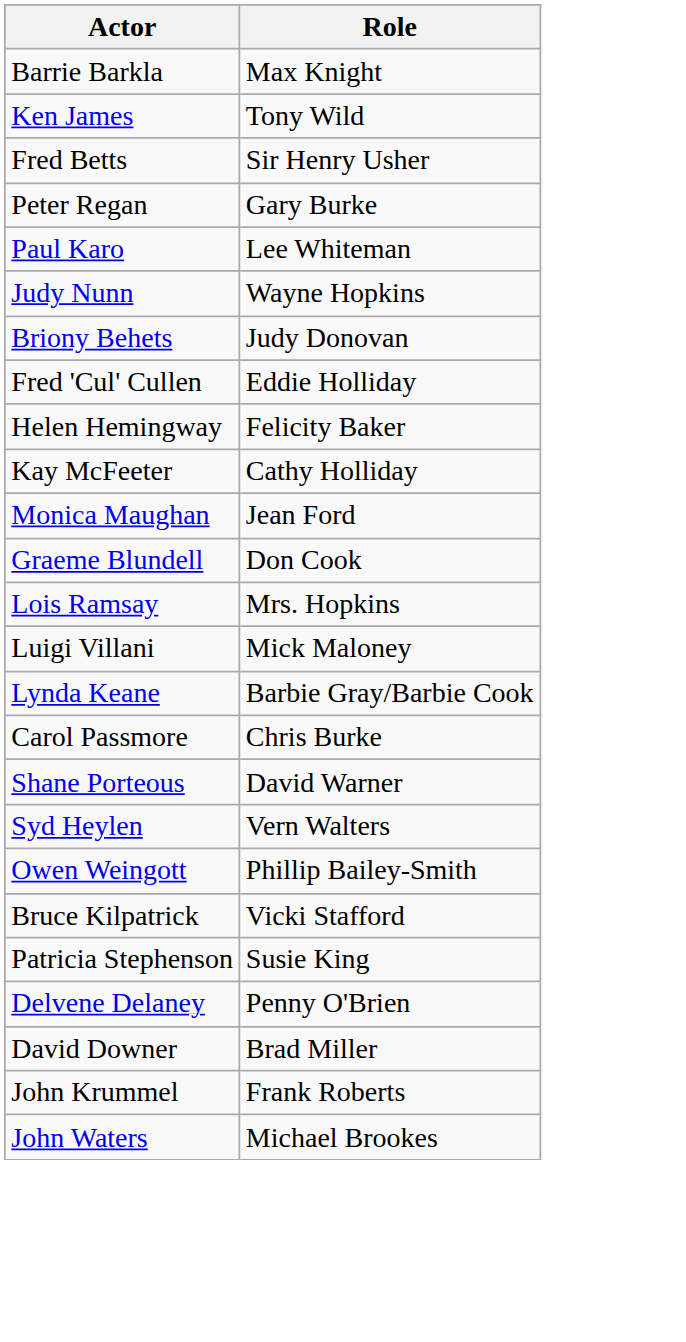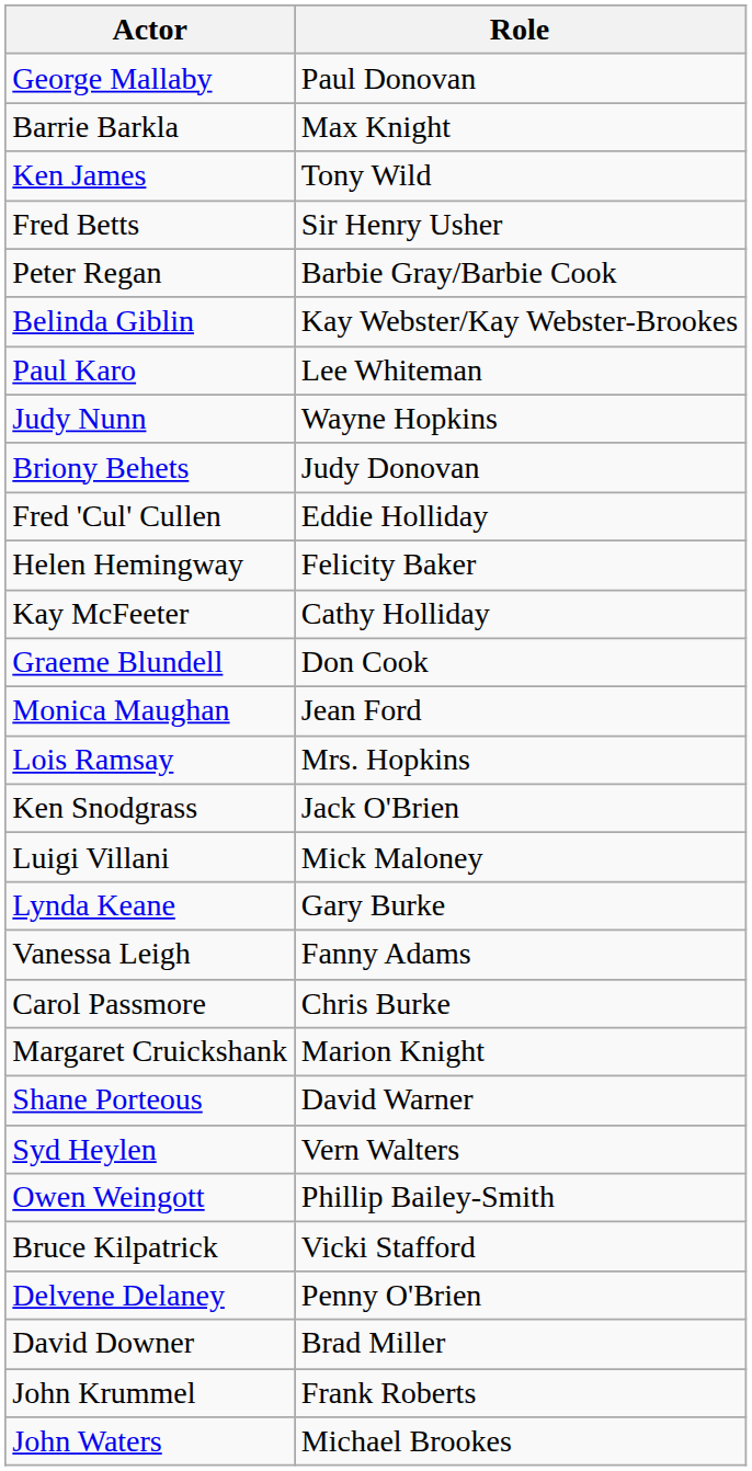+ row: George Mallaby | Paul Donovan
Peter Regan | Role: Gary Burke -> Barbie Gray/Barbie Cook
+ row: Belinda Giblin | Kay Webster/Kay Webster-Brookes
rows swapped: Graeme Blundell <-> Monica Maughan
+ row: Ken Snodgrass | Jack O'Brien
Lynda Keane | Role: Barbie Gray/Barbie Cook -> Gary Burke
+ row: Vanessa Leigh | Fanny Adams
+ row: Margaret Cruickshank | Marion Knight
- row: Patricia Stephenson | Susie King
